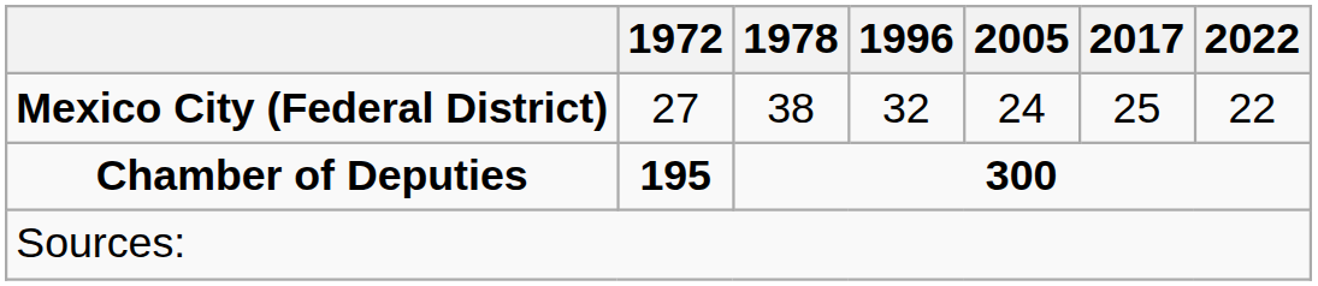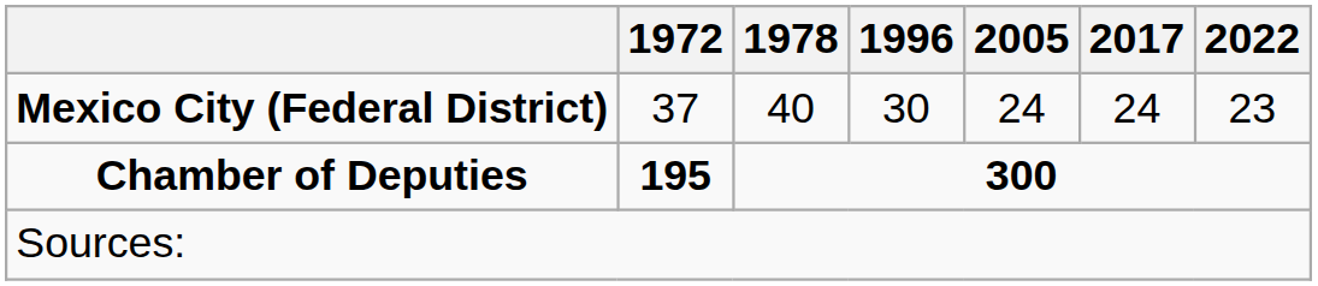Mexico City (Federal District) | 1972: 27 -> 37
Mexico City (Federal District) | 1978: 38 -> 40
Mexico City (Federal District) | 1996: 32 -> 30
Mexico City (Federal District) | 2017: 25 -> 24
Mexico City (Federal District) | 2022: 22 -> 23
